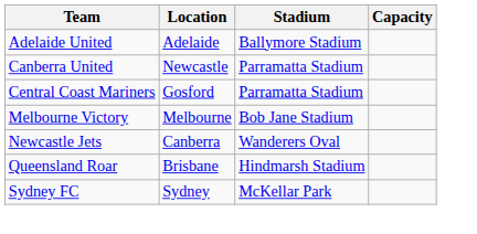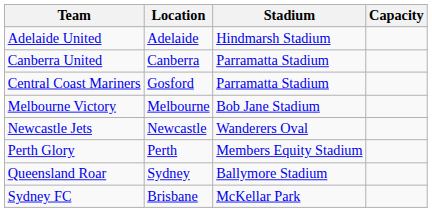Adelaide United | Stadium: Ballymore Stadium -> Hindmarsh Stadium
Canberra United | Location: Newcastle -> Canberra
Newcastle Jets | Location: Canberra -> Newcastle
+ row: Perth Glory | Perth | Members Equity Stadium
Queensland Roar | Location: Brisbane -> Sydney
Queensland Roar | Stadium: Hindmarsh Stadium -> Ballymore Stadium
Sydney FC | Location: Sydney -> Brisbane
